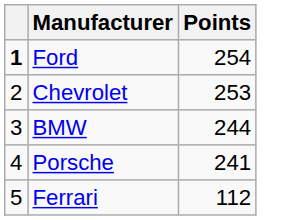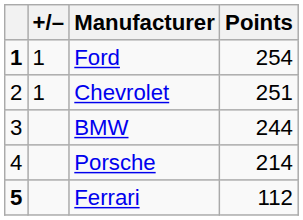+ column: +/– | 1 | 1
Chevrolet | Points: 253 -> 251
Porsche | Points: 241 -> 214
Ferrari | column 1: normal -> bold
